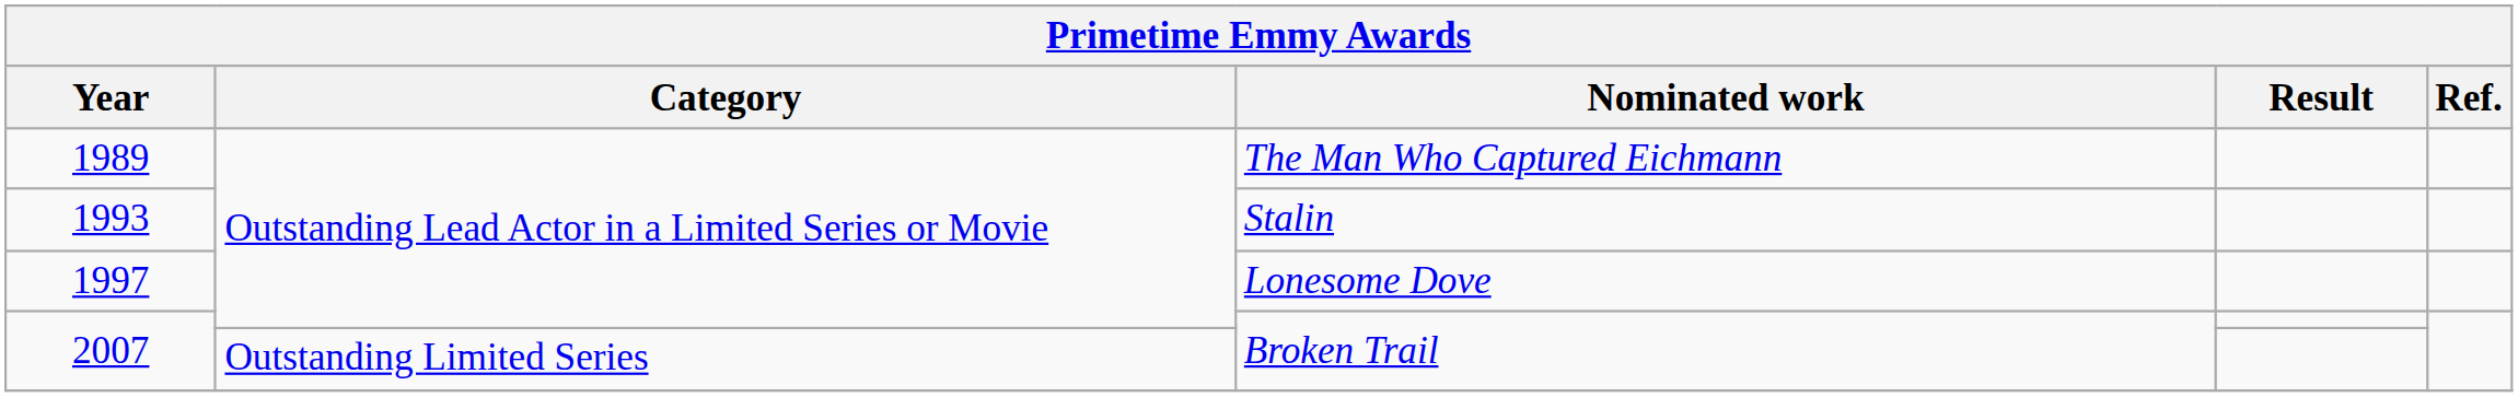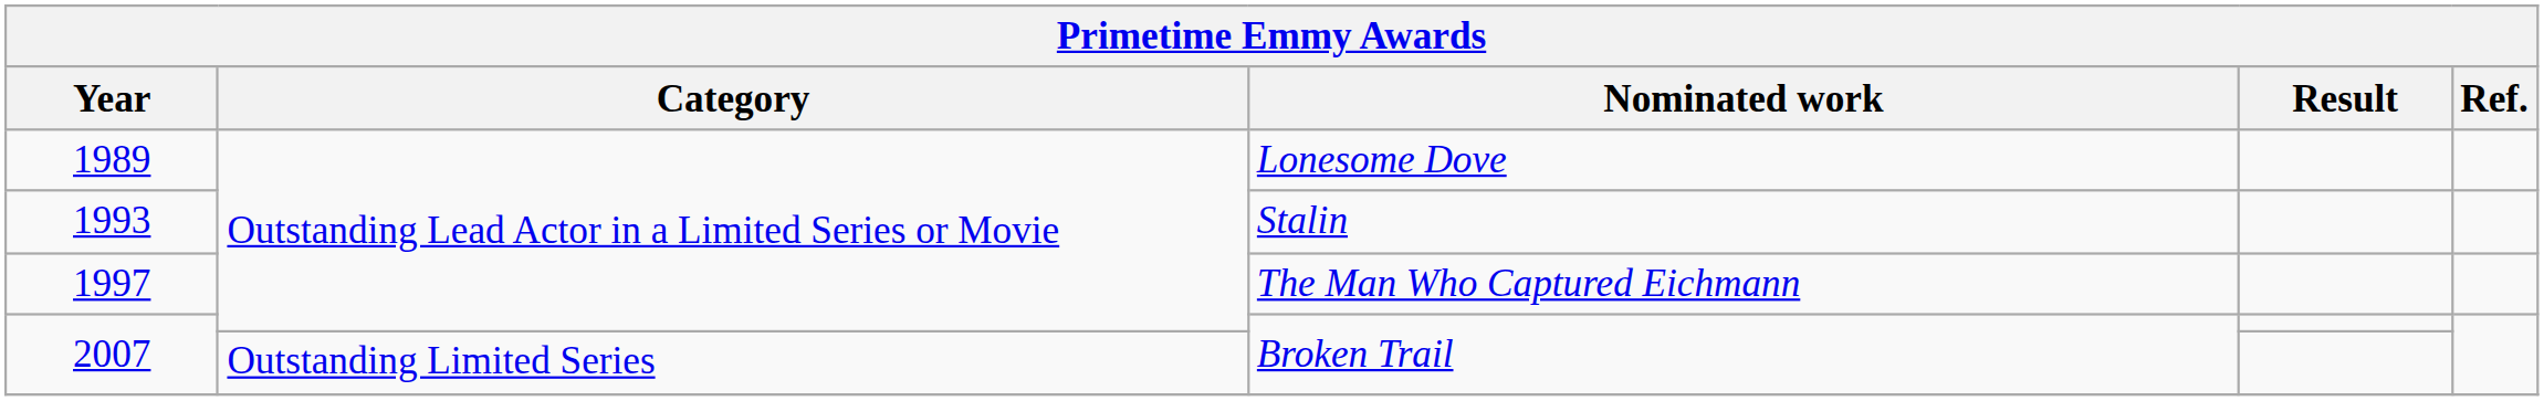1989 | Nominated work: The Man Who Captured Eichmann -> Lonesome Dove
1997 | Nominated work: Lonesome Dove -> The Man Who Captured Eichmann
